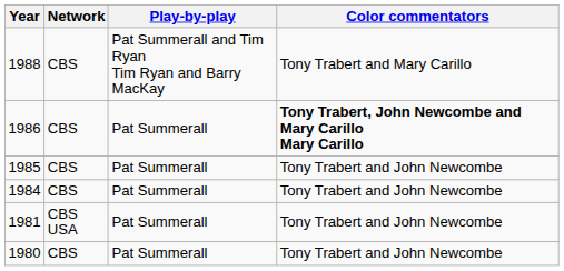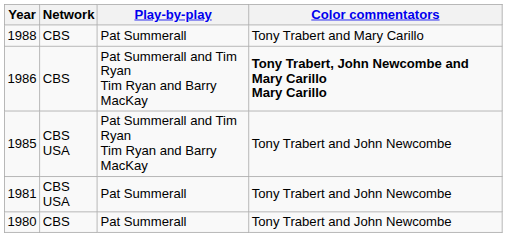1988 | Play-by-play: Pat Summerall and Tim Ryan Tim Ryan and Barry MacKay -> Pat Summerall
1986 | Play-by-play: Pat Summerall -> Pat Summerall and Tim Ryan Tim Ryan and Barry MacKay
1985 | Network: CBS -> CBS USA
1985 | Play-by-play: Pat Summerall -> Pat Summerall and Tim Ryan Tim Ryan and Barry MacKay
- row: 1984 | CBS | Pat Summerall | Tony Trabert and John Newcombe
